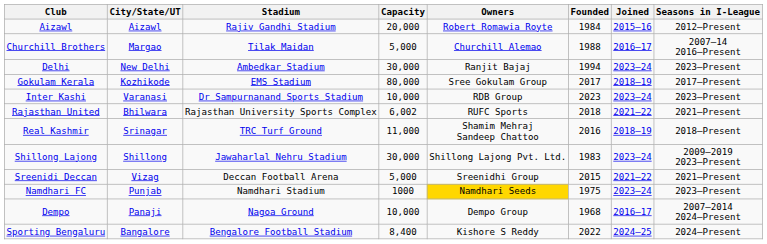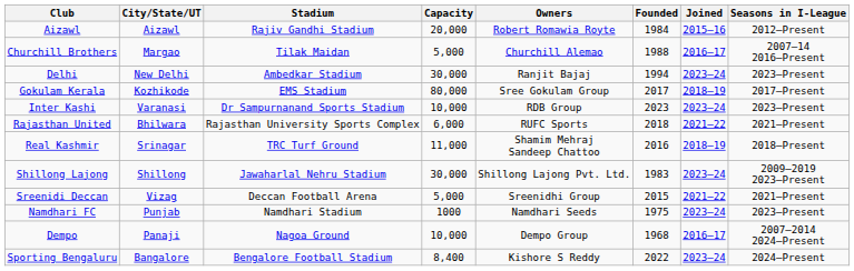Rajasthan United | Capacity: 6,002 -> 6,000
Namdhari FC | Owners: gold background -> no background
Sporting Bengaluru | Joined: 2024–25 -> 2023–24
